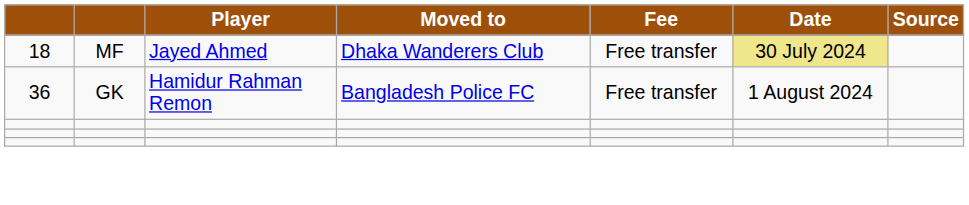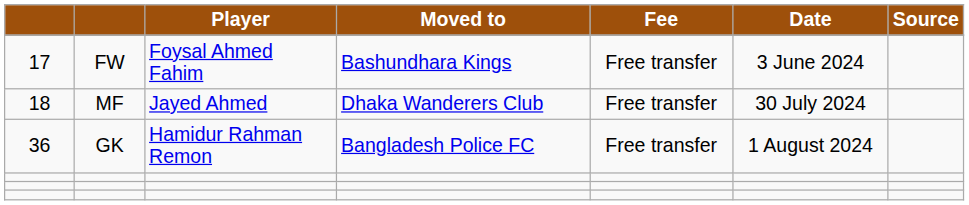+ row: 17 | FW | Foysal Ahmed Fahim | Bashundhara Kings | Free transfer | 3 June 2024
18 | Date: khaki background -> no background
